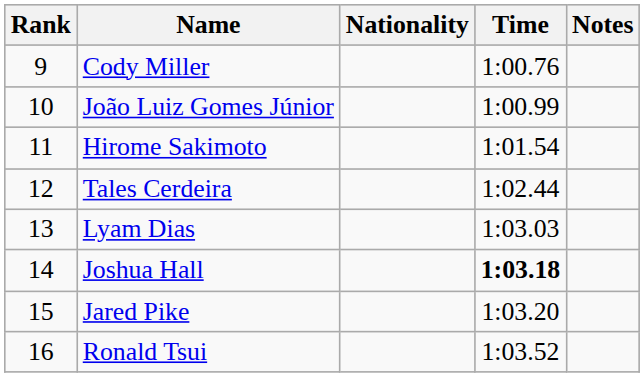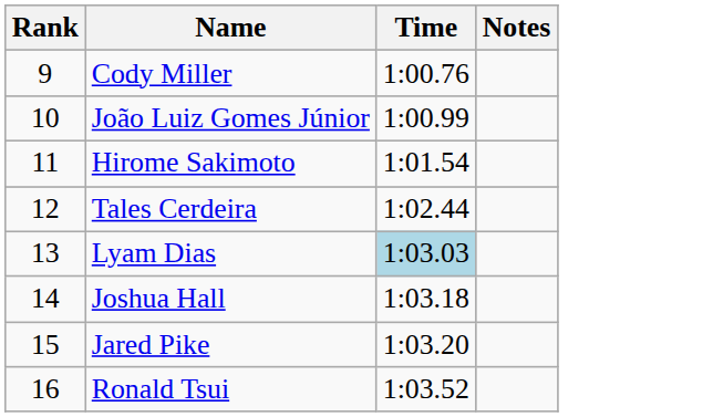- column: Nationality
Lyam Dias | Time: no background -> lightblue background
Joshua Hall | Time: bold -> normal
